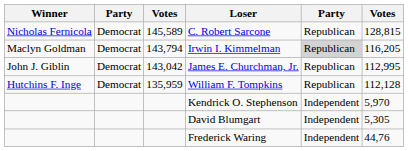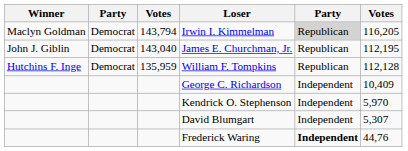- row: Nicholas Fernicola | Democrat | 145,589 | C. Robert Sarcone | Republican | 128,815
James E. Churchman, Jr. | column 3: 143,042 -> 143,040
James E. Churchman, Jr. | column 6: 112,995 -> 112,195
+ row: George C. Richardson | Independent | 10,409
David Blumgart | column 6: 5,305 -> 5,307
Frederick Waring | column 5: normal -> bold
